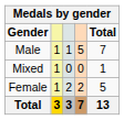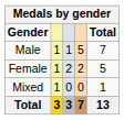rows swapped: Female <-> Mixed
